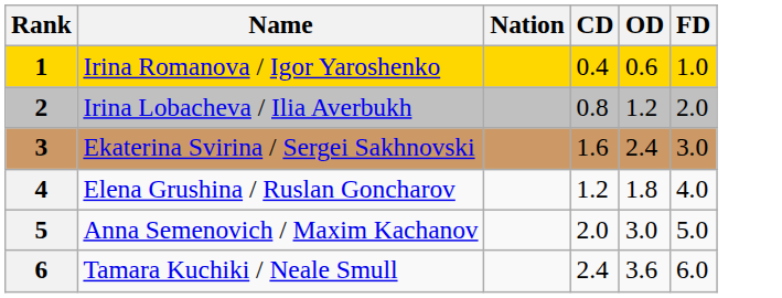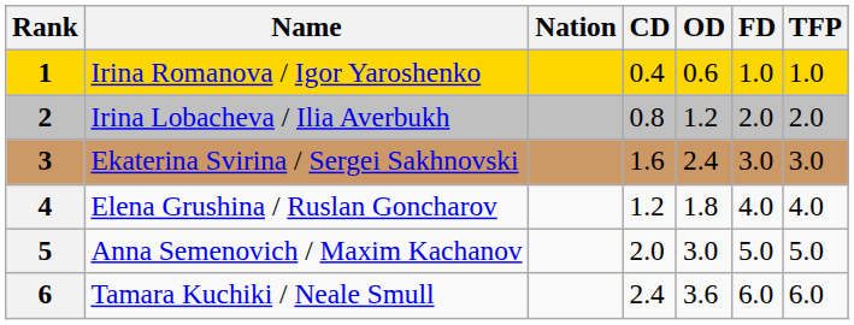+ column: TFP | 1.0 | 2.0 | 3.0 | 4.0 | 5.0 | 6.0
